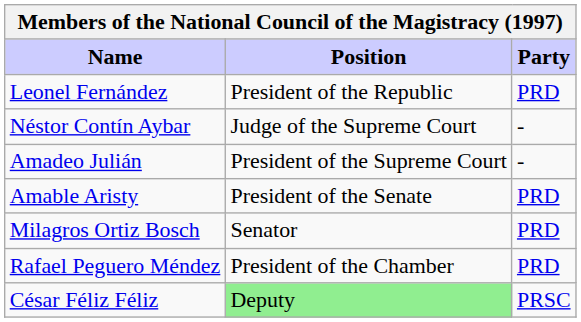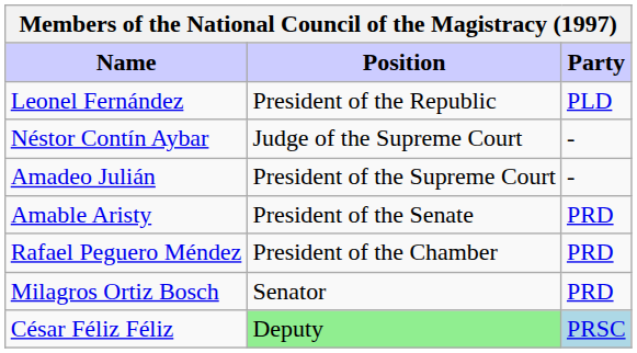Leonel Fernández | Party: PRD -> PLD
rows swapped: Milagros Ortiz Bosch <-> Rafael Peguero Méndez
César Féliz Féliz | Party: no background -> lightblue background
